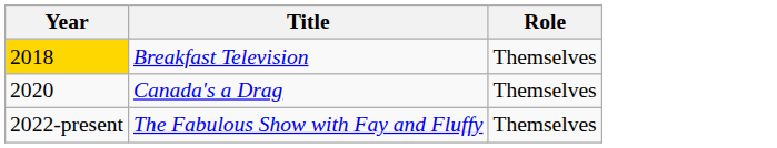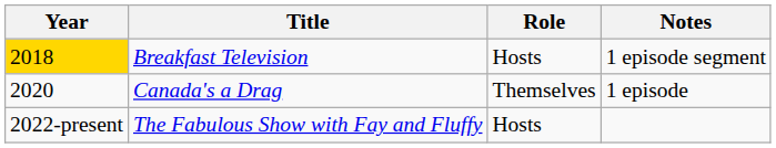+ column: Notes | 1 episode segment | 1 episode
Breakfast Television | Role: Themselves -> Hosts
The Fabulous Show with Fay and Fluffy | Role: Themselves -> Hosts
